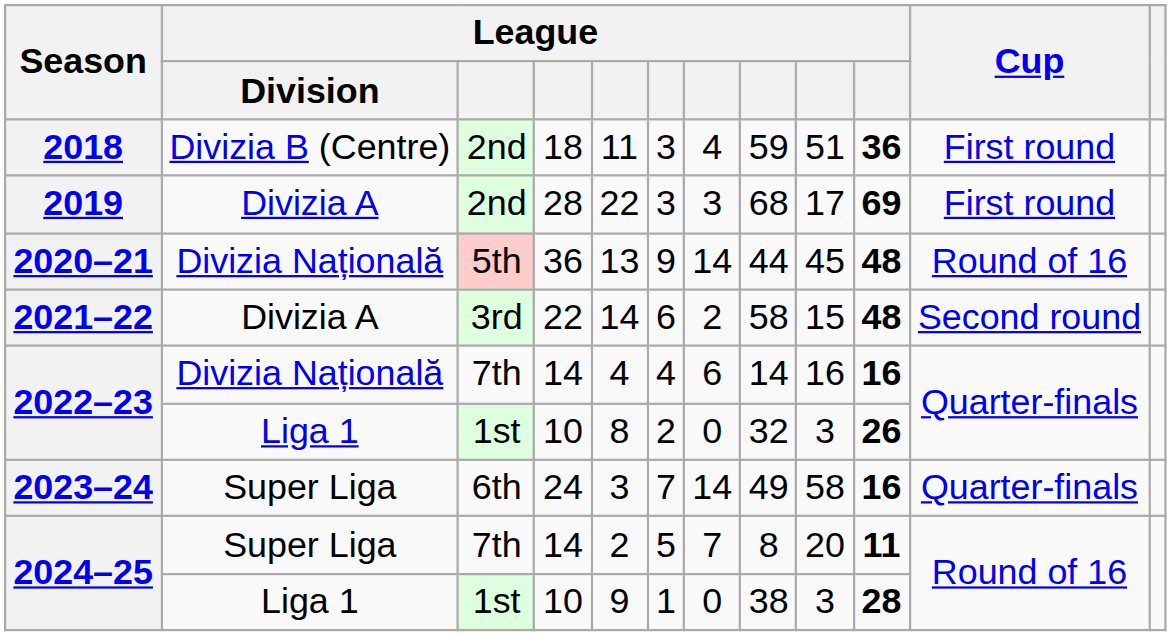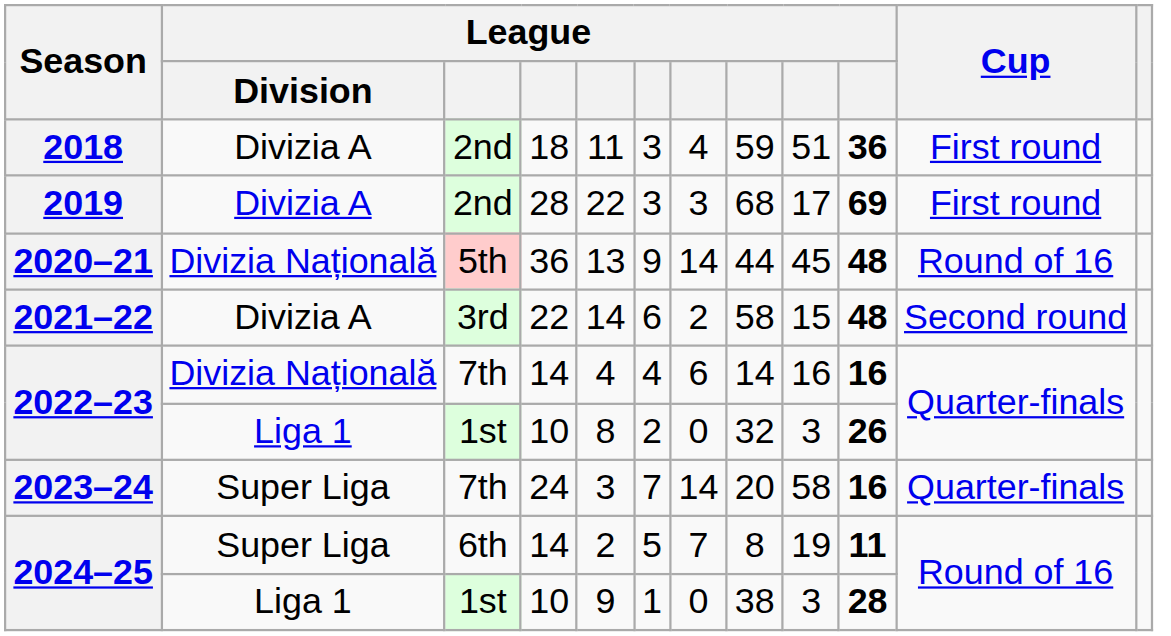2018 | League / Division: Divizia B (Centre) -> Divizia A
2023–24 | column 3: 6th -> 7th
2023–24 | column 8: 49 -> 20
2024–25 / 14 | column 3: 7th -> 6th
2024–25 / 14 | column 9: 20 -> 19
